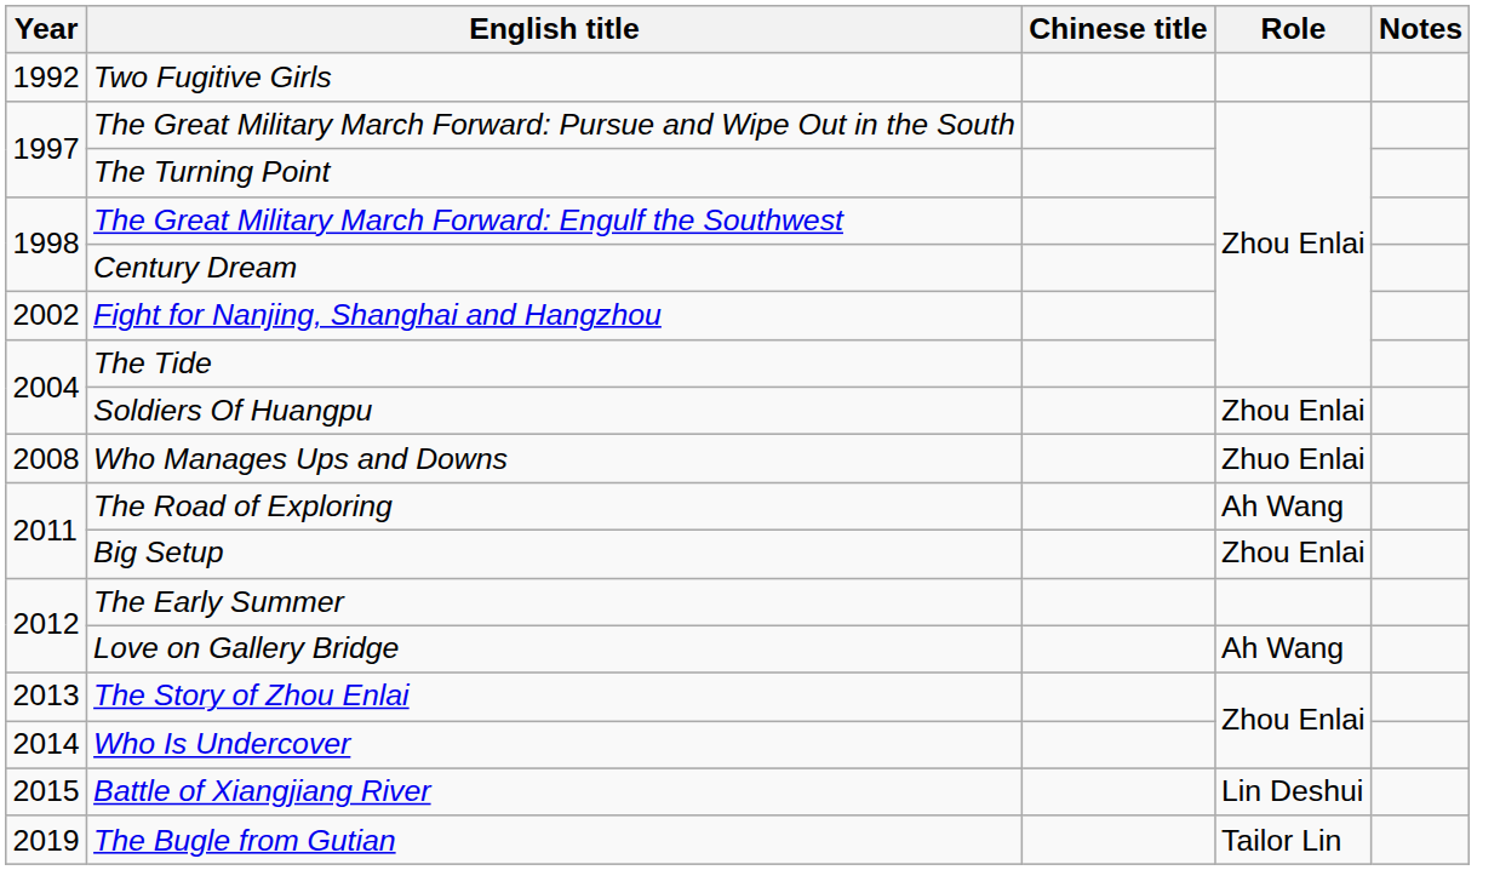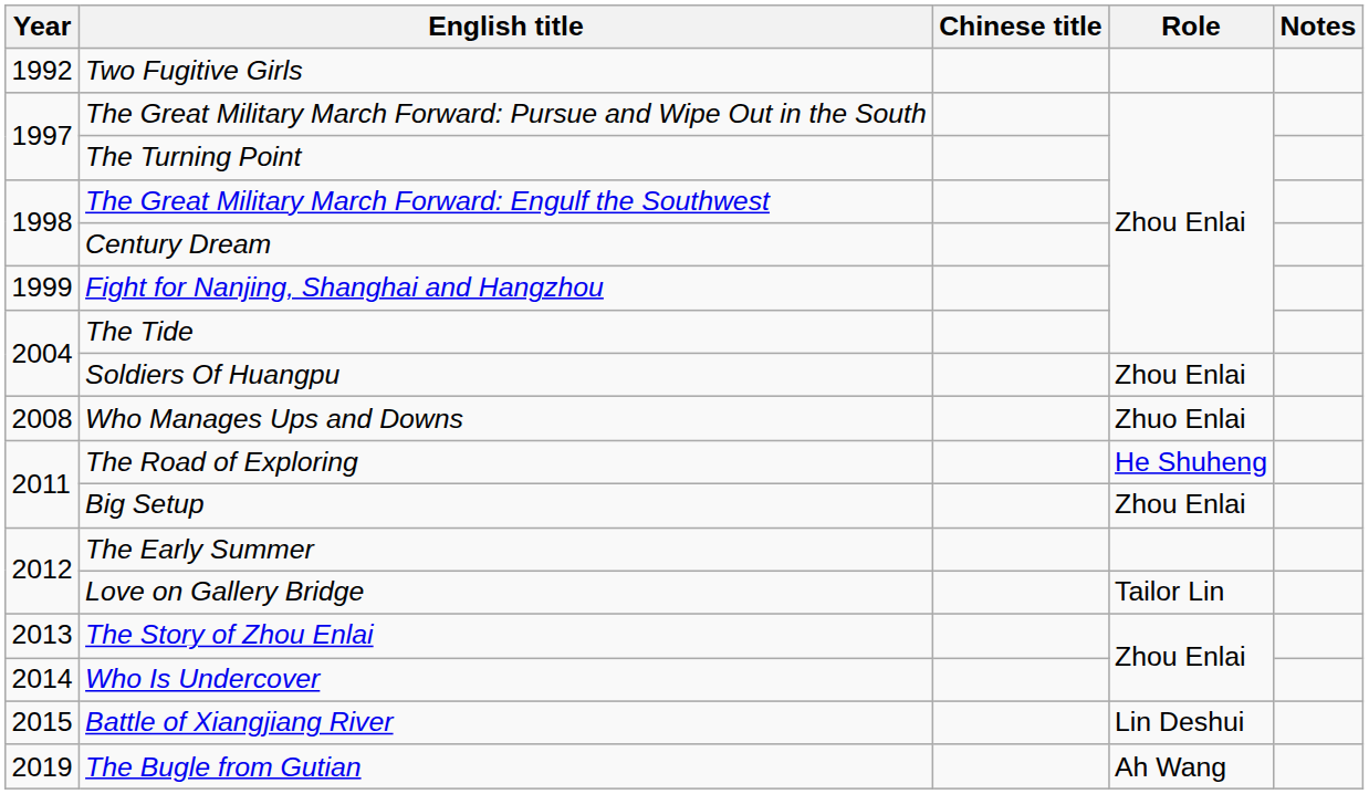Fight for Nanjing, Shanghai and Hangzhou | Year: 2002 -> 1999
The Road of Exploring | Role: Ah Wang -> He Shuheng
Love on Gallery Bridge | Role: Ah Wang -> Tailor Lin
The Bugle from Gutian | Role: Tailor Lin -> Ah Wang
